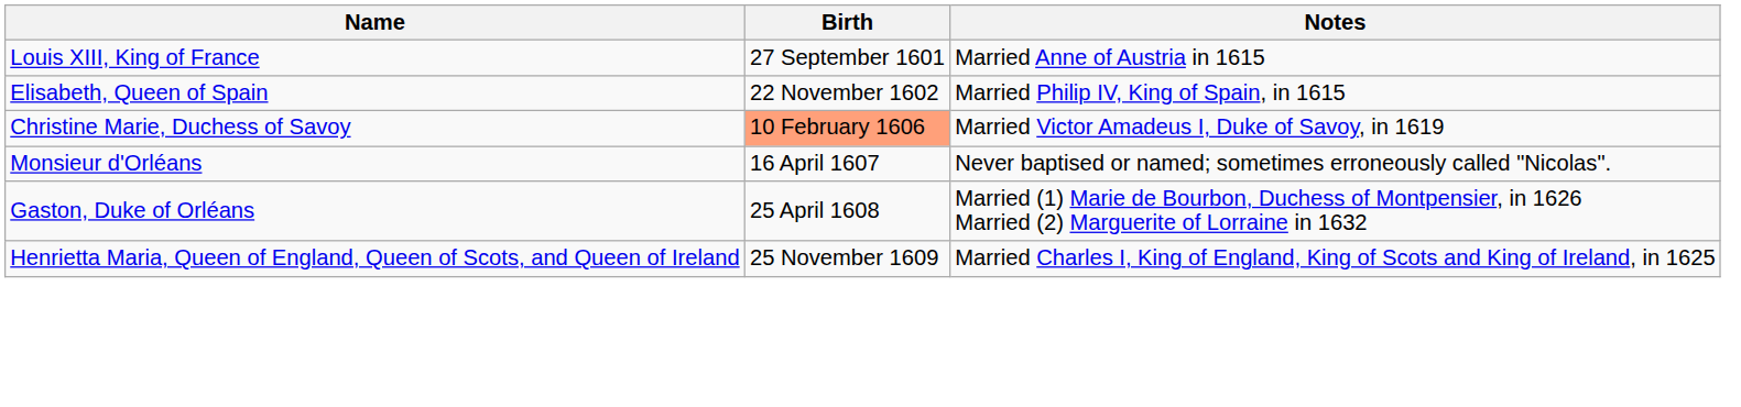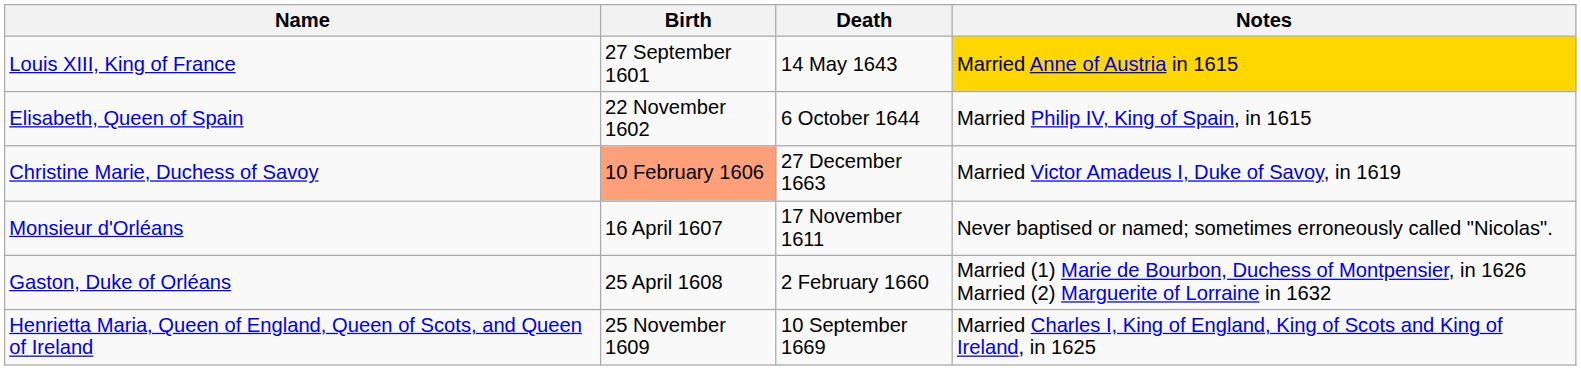+ column: Death | 14 May 1643 | 6 October 1644 | 27 December 1663 | 17 November 1611 | 2 February 1660 | 10 September 1669
Louis XIII, King of France | Notes: no background -> gold background
